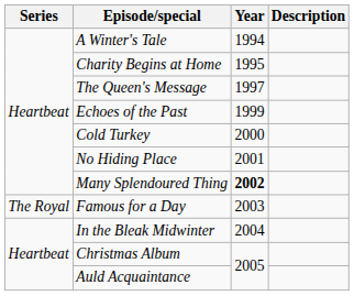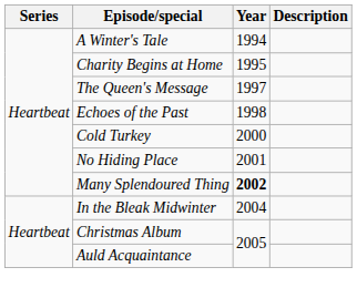Echoes of the Past | Year: 1999 -> 1998
- row: The Royal | Famous for a Day | 2003
